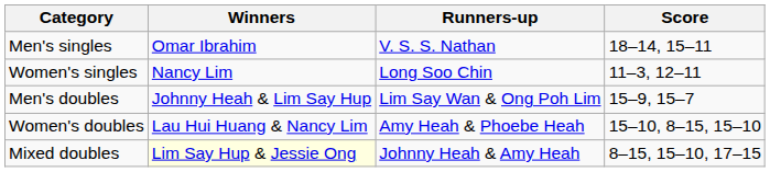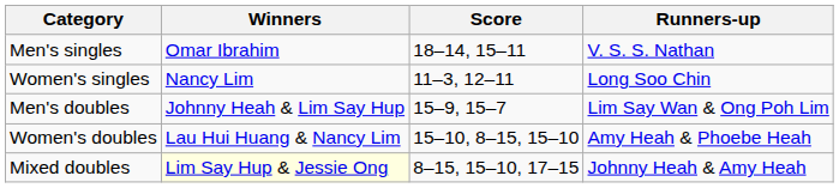columns swapped: Runners-up <-> Score
